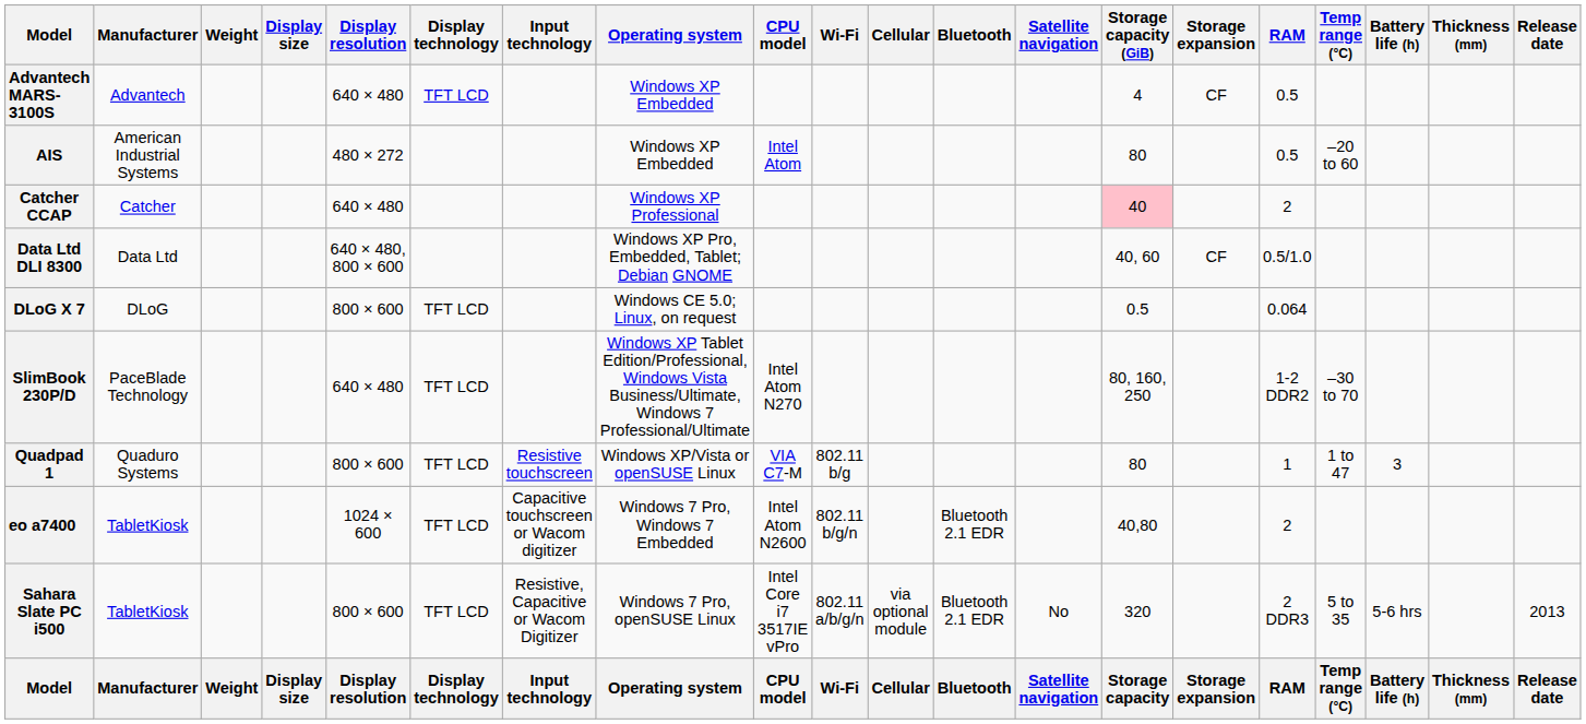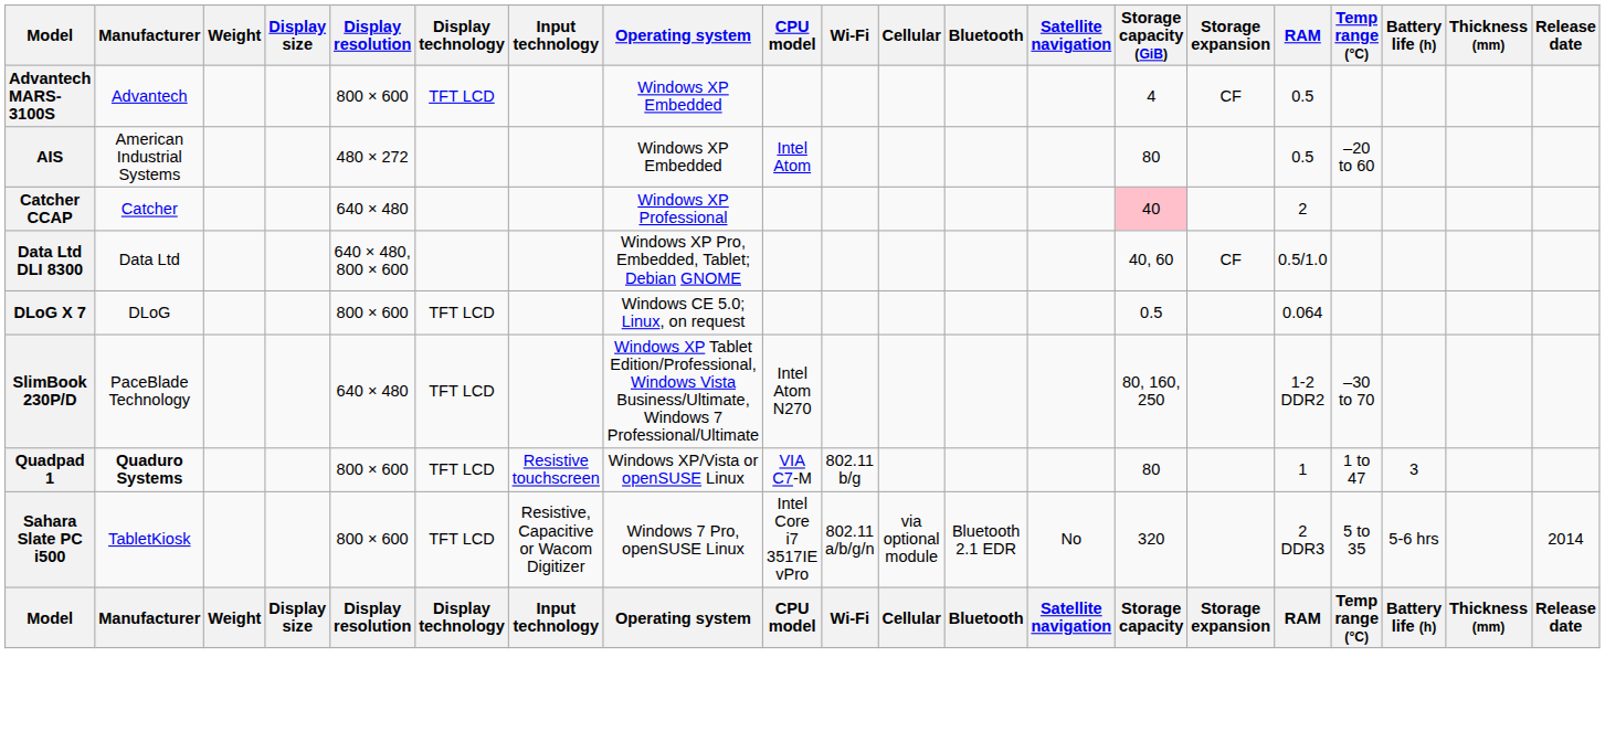Advantech MARS-3100S | Display resolution: 640 × 480 -> 800 × 600
Quadpad 1 | Manufacturer: normal -> bold
- row: eo a7400 | TabletKiosk | 1024 × 600 | TFT LCD | Capacitive touchscreen or Wacom digitizer | Windows 7 Pro, Windows 7 Embedded | Intel Atom N2600 | 802.11 b/g/n | Bluetooth 2.1 EDR | 40,80 | 2
Sahara Slate PC i500 | Release date: 2013 -> 2014
